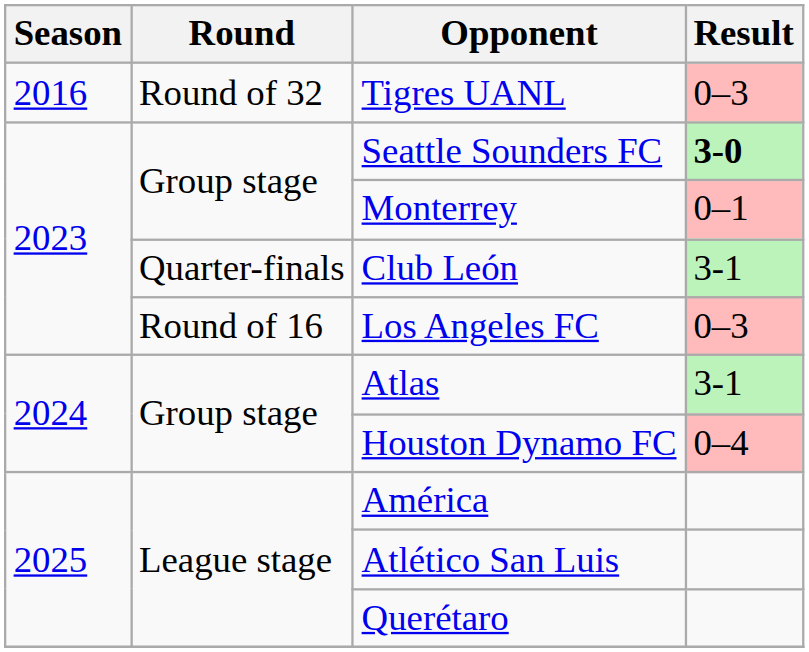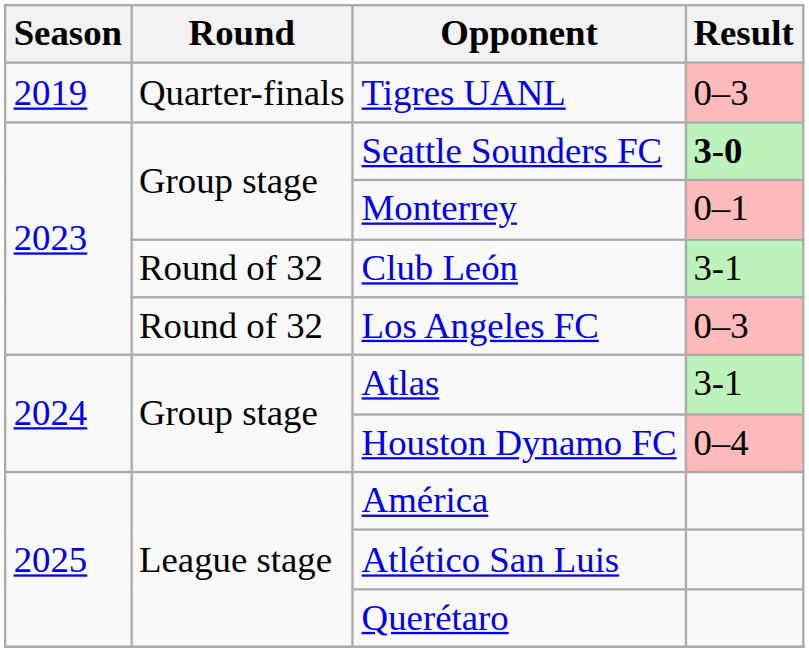Tigres UANL | Season: 2016 -> 2019
Tigres UANL | Round: Round of 32 -> Quarter-finals
Club León | Round: Quarter-finals -> Round of 32
Los Angeles FC | Round: Round of 16 -> Round of 32
